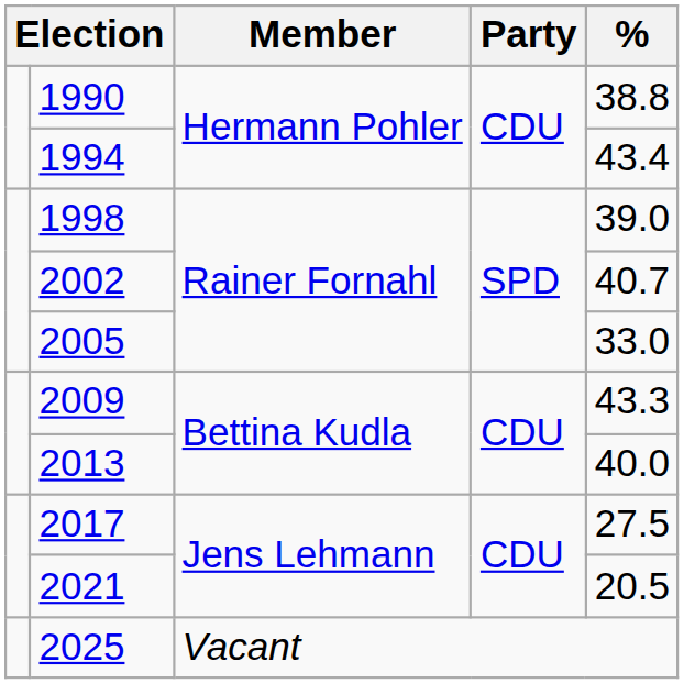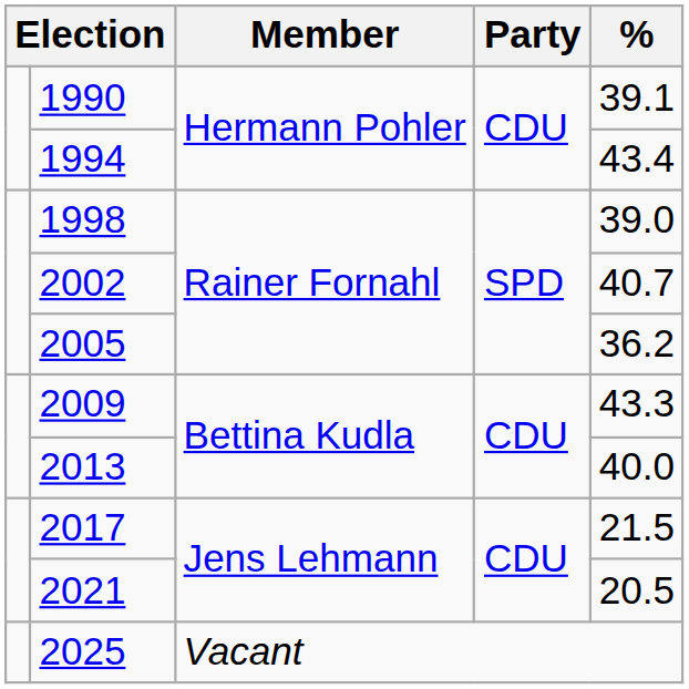1990 | %: 38.8 -> 39.1
2005 | %: 33.0 -> 36.2
2017 | %: 27.5 -> 21.5
